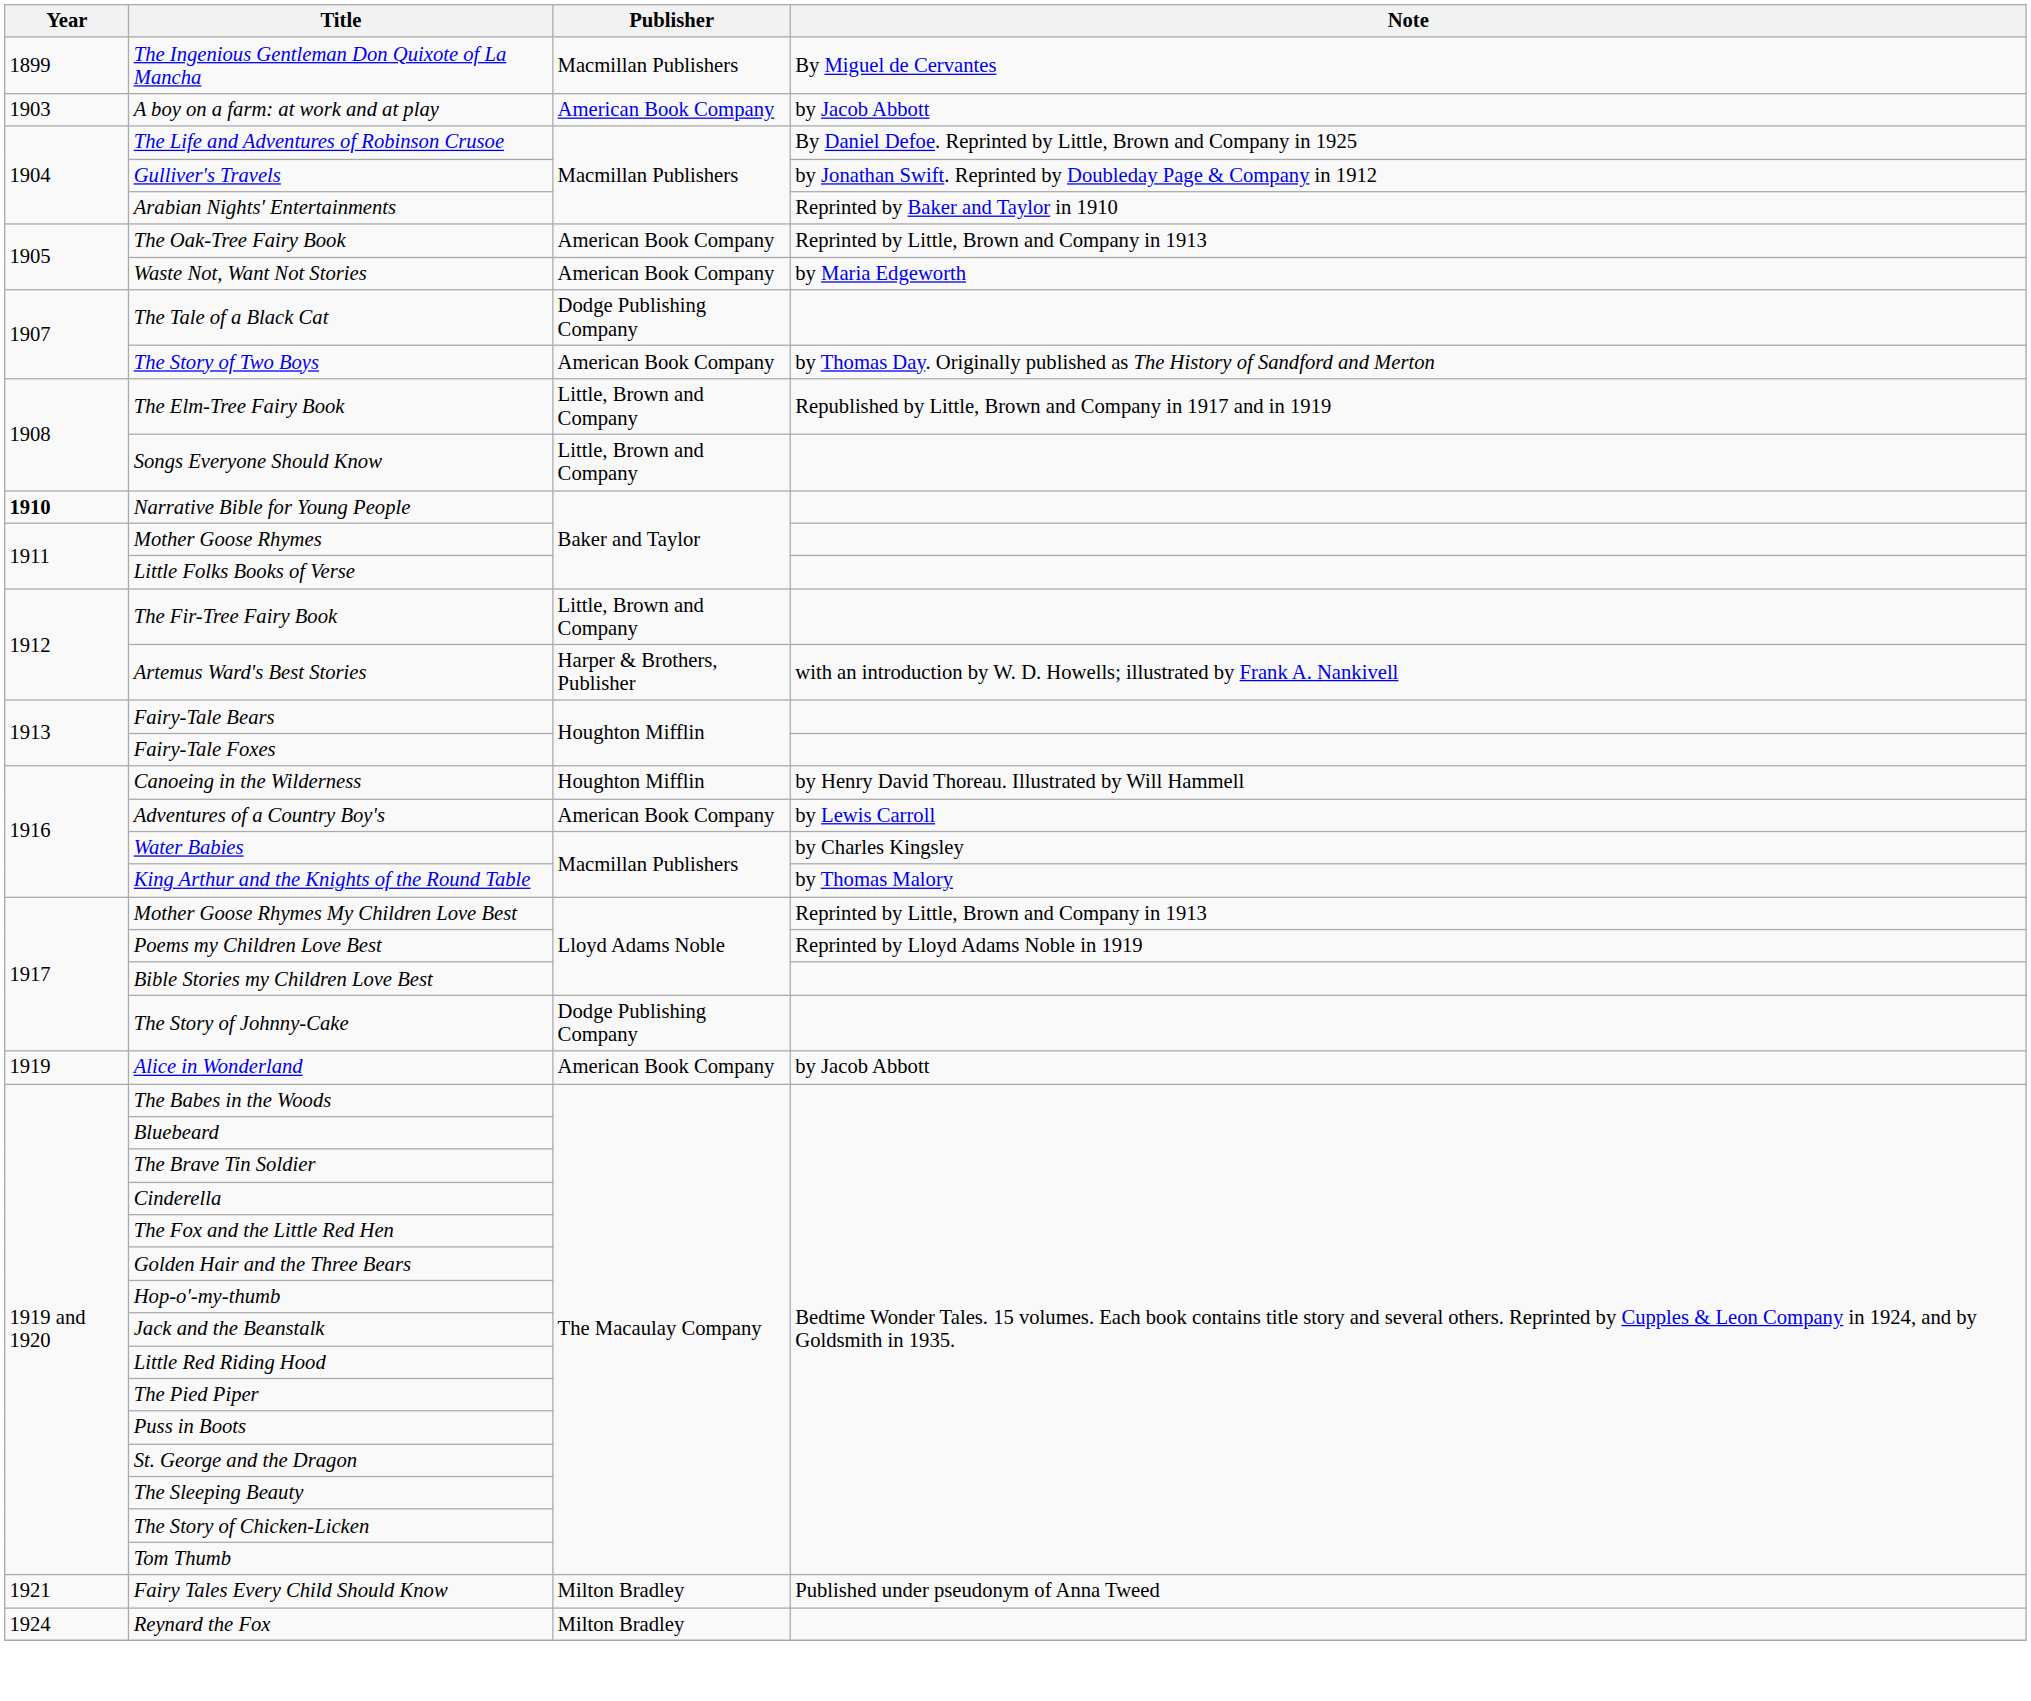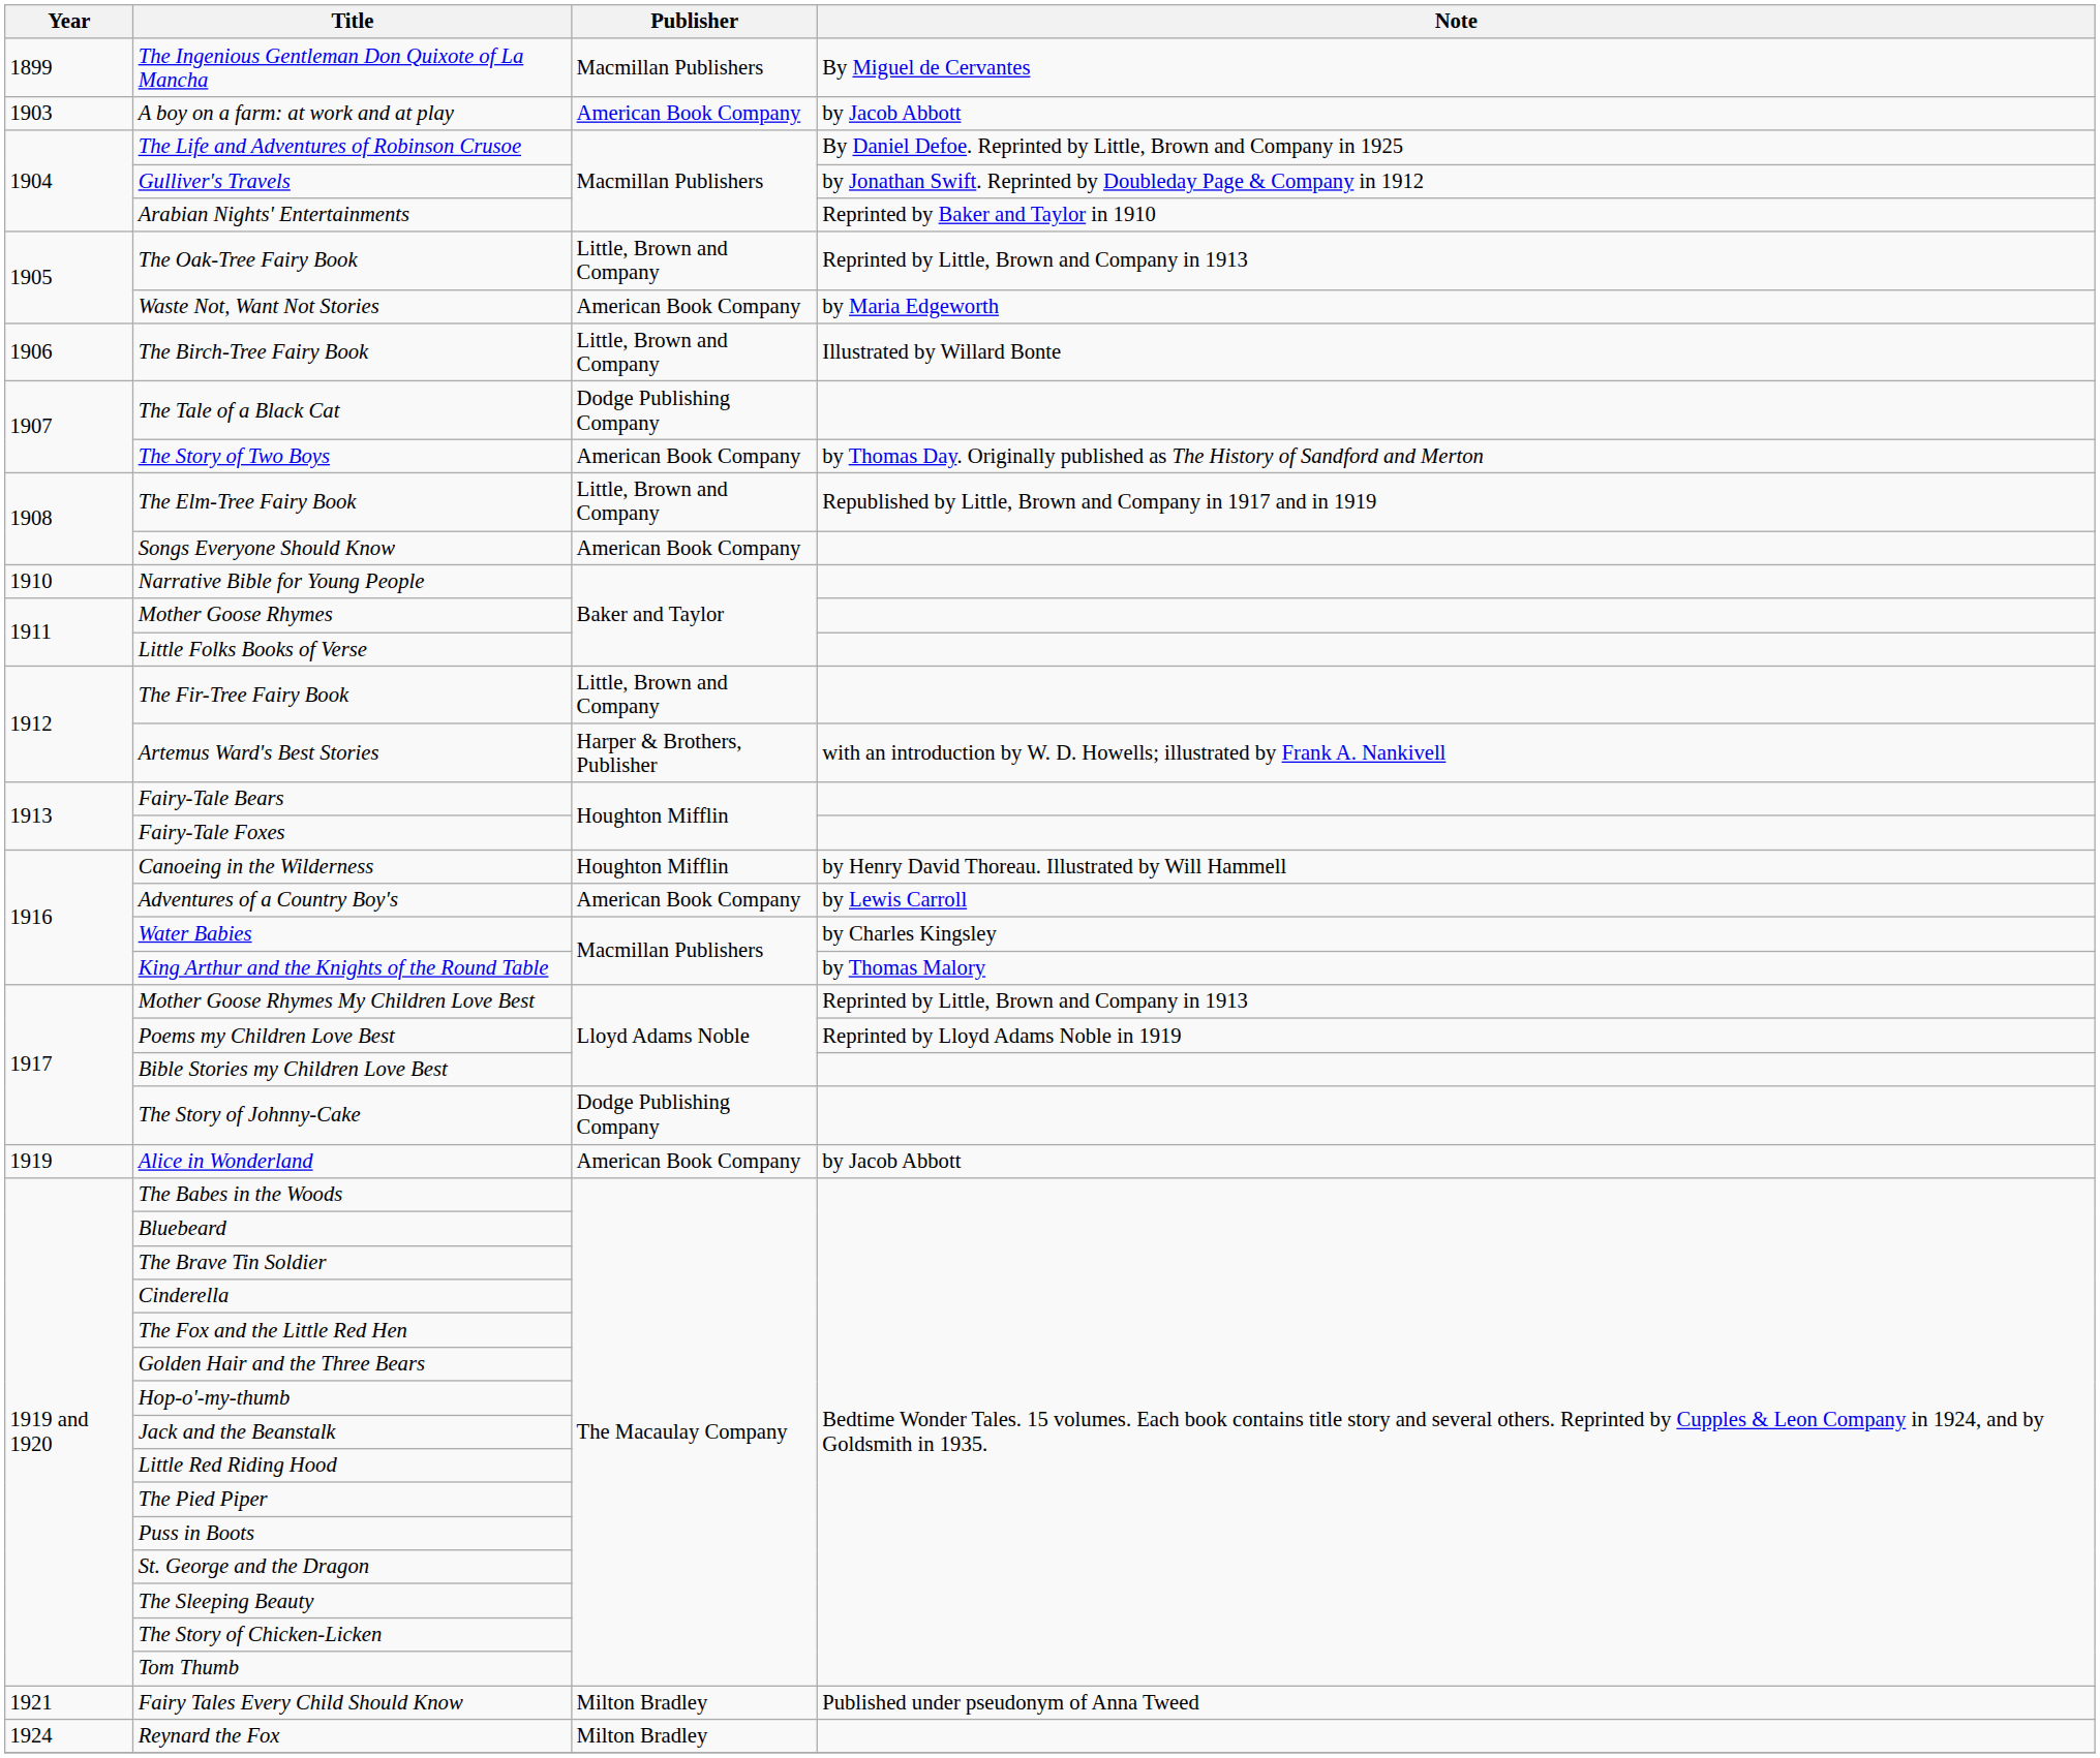The Oak-Tree Fairy Book | Publisher: American Book Company -> Little, Brown and Company
+ row: 1906 | The Birch-Tree Fairy Book | Little, Brown and Company | Illustrated by Willard Bonte
Songs Everyone Should Know | Publisher: Little, Brown and Company -> American Book Company
Narrative Bible for Young People | Year: bold -> normal
